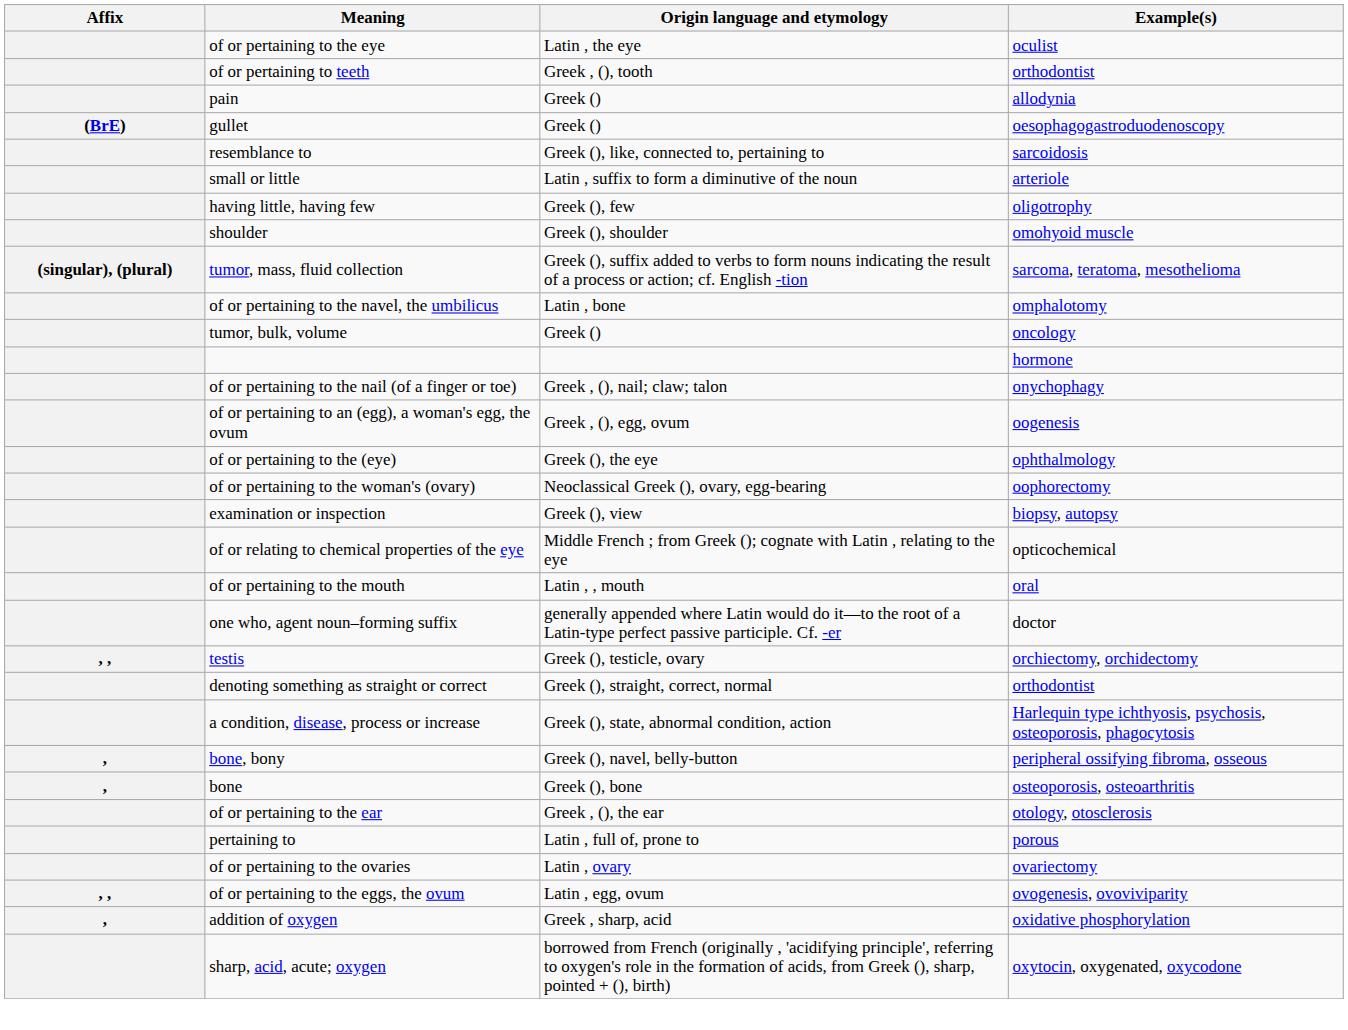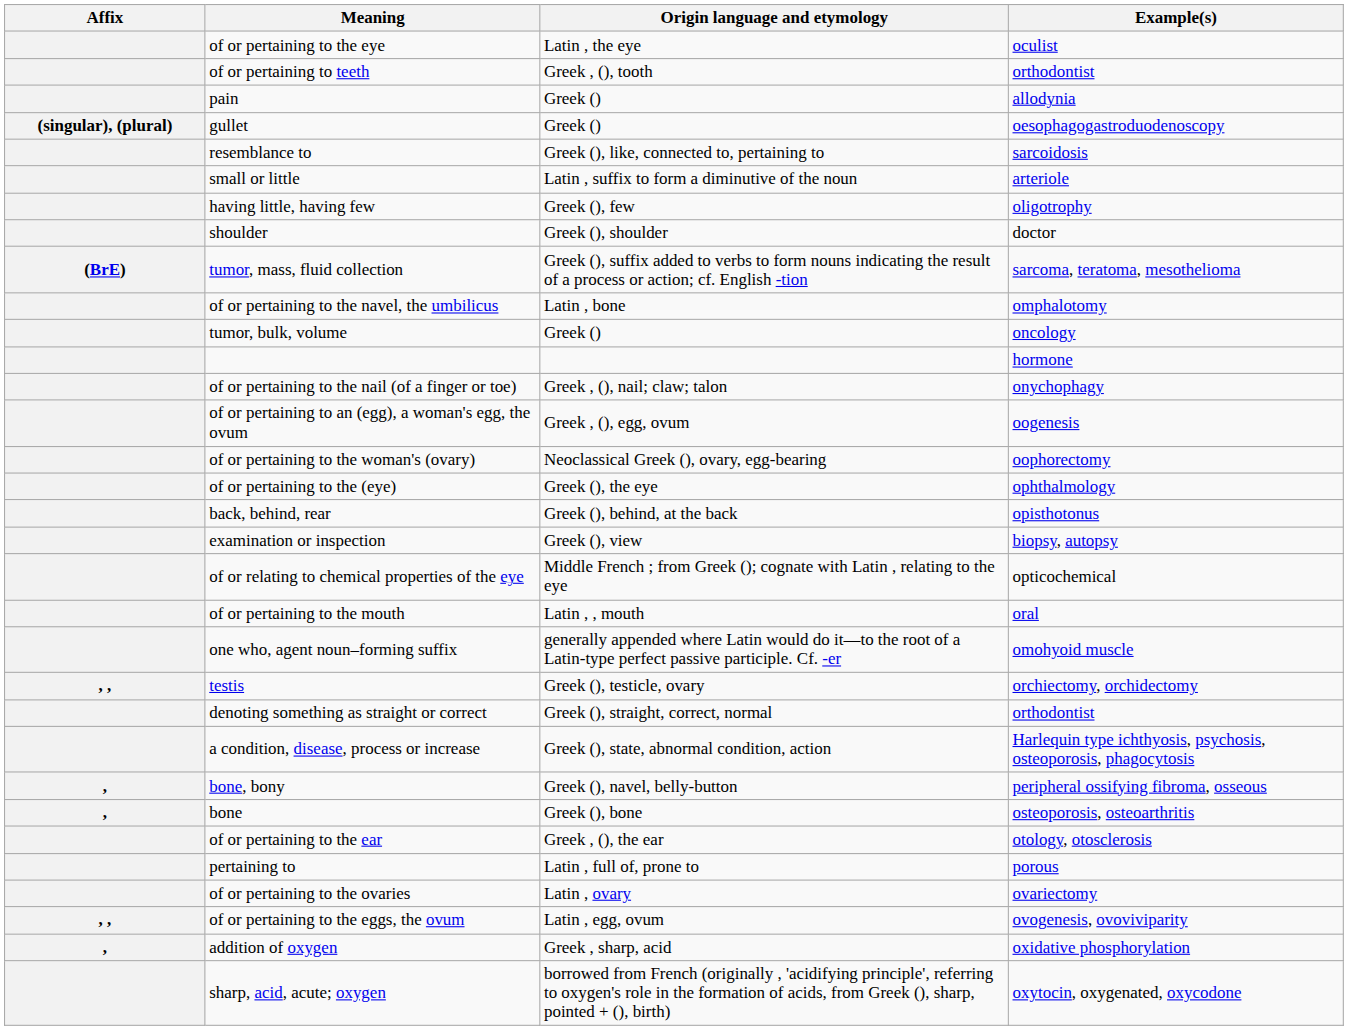gullet | Affix: (BrE) -> (singular), (plural)
shoulder | Example(s): omohyoid muscle -> doctor
tumor, mass, fluid collection | Affix: (singular), (plural) -> (BrE)
rows swapped: of or pertaining to the woman's (ovary) <-> of or pertaining to the (eye)
+ row: back, behind, rear | Greek (), behind, at the back | opisthotonus
one who, agent noun–forming suffix | Example(s): doctor -> omohyoid muscle
